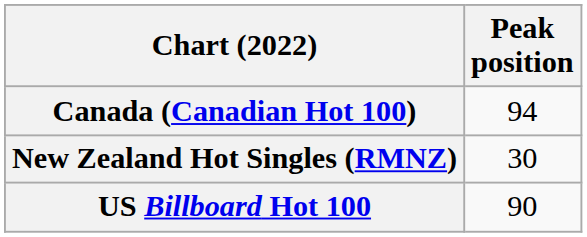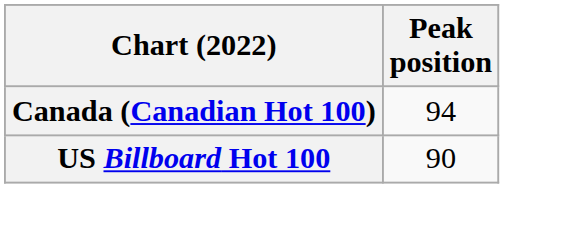- row: New Zealand Hot Singles (RMNZ) | 30
